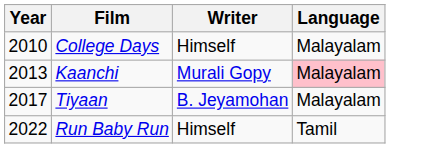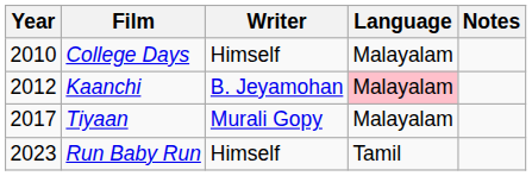+ column: Notes
Kaanchi | Year: 2013 -> 2012
Kaanchi | Writer: Murali Gopy -> B. Jeyamohan
Tiyaan | Writer: B. Jeyamohan -> Murali Gopy
Run Baby Run | Year: 2022 -> 2023
